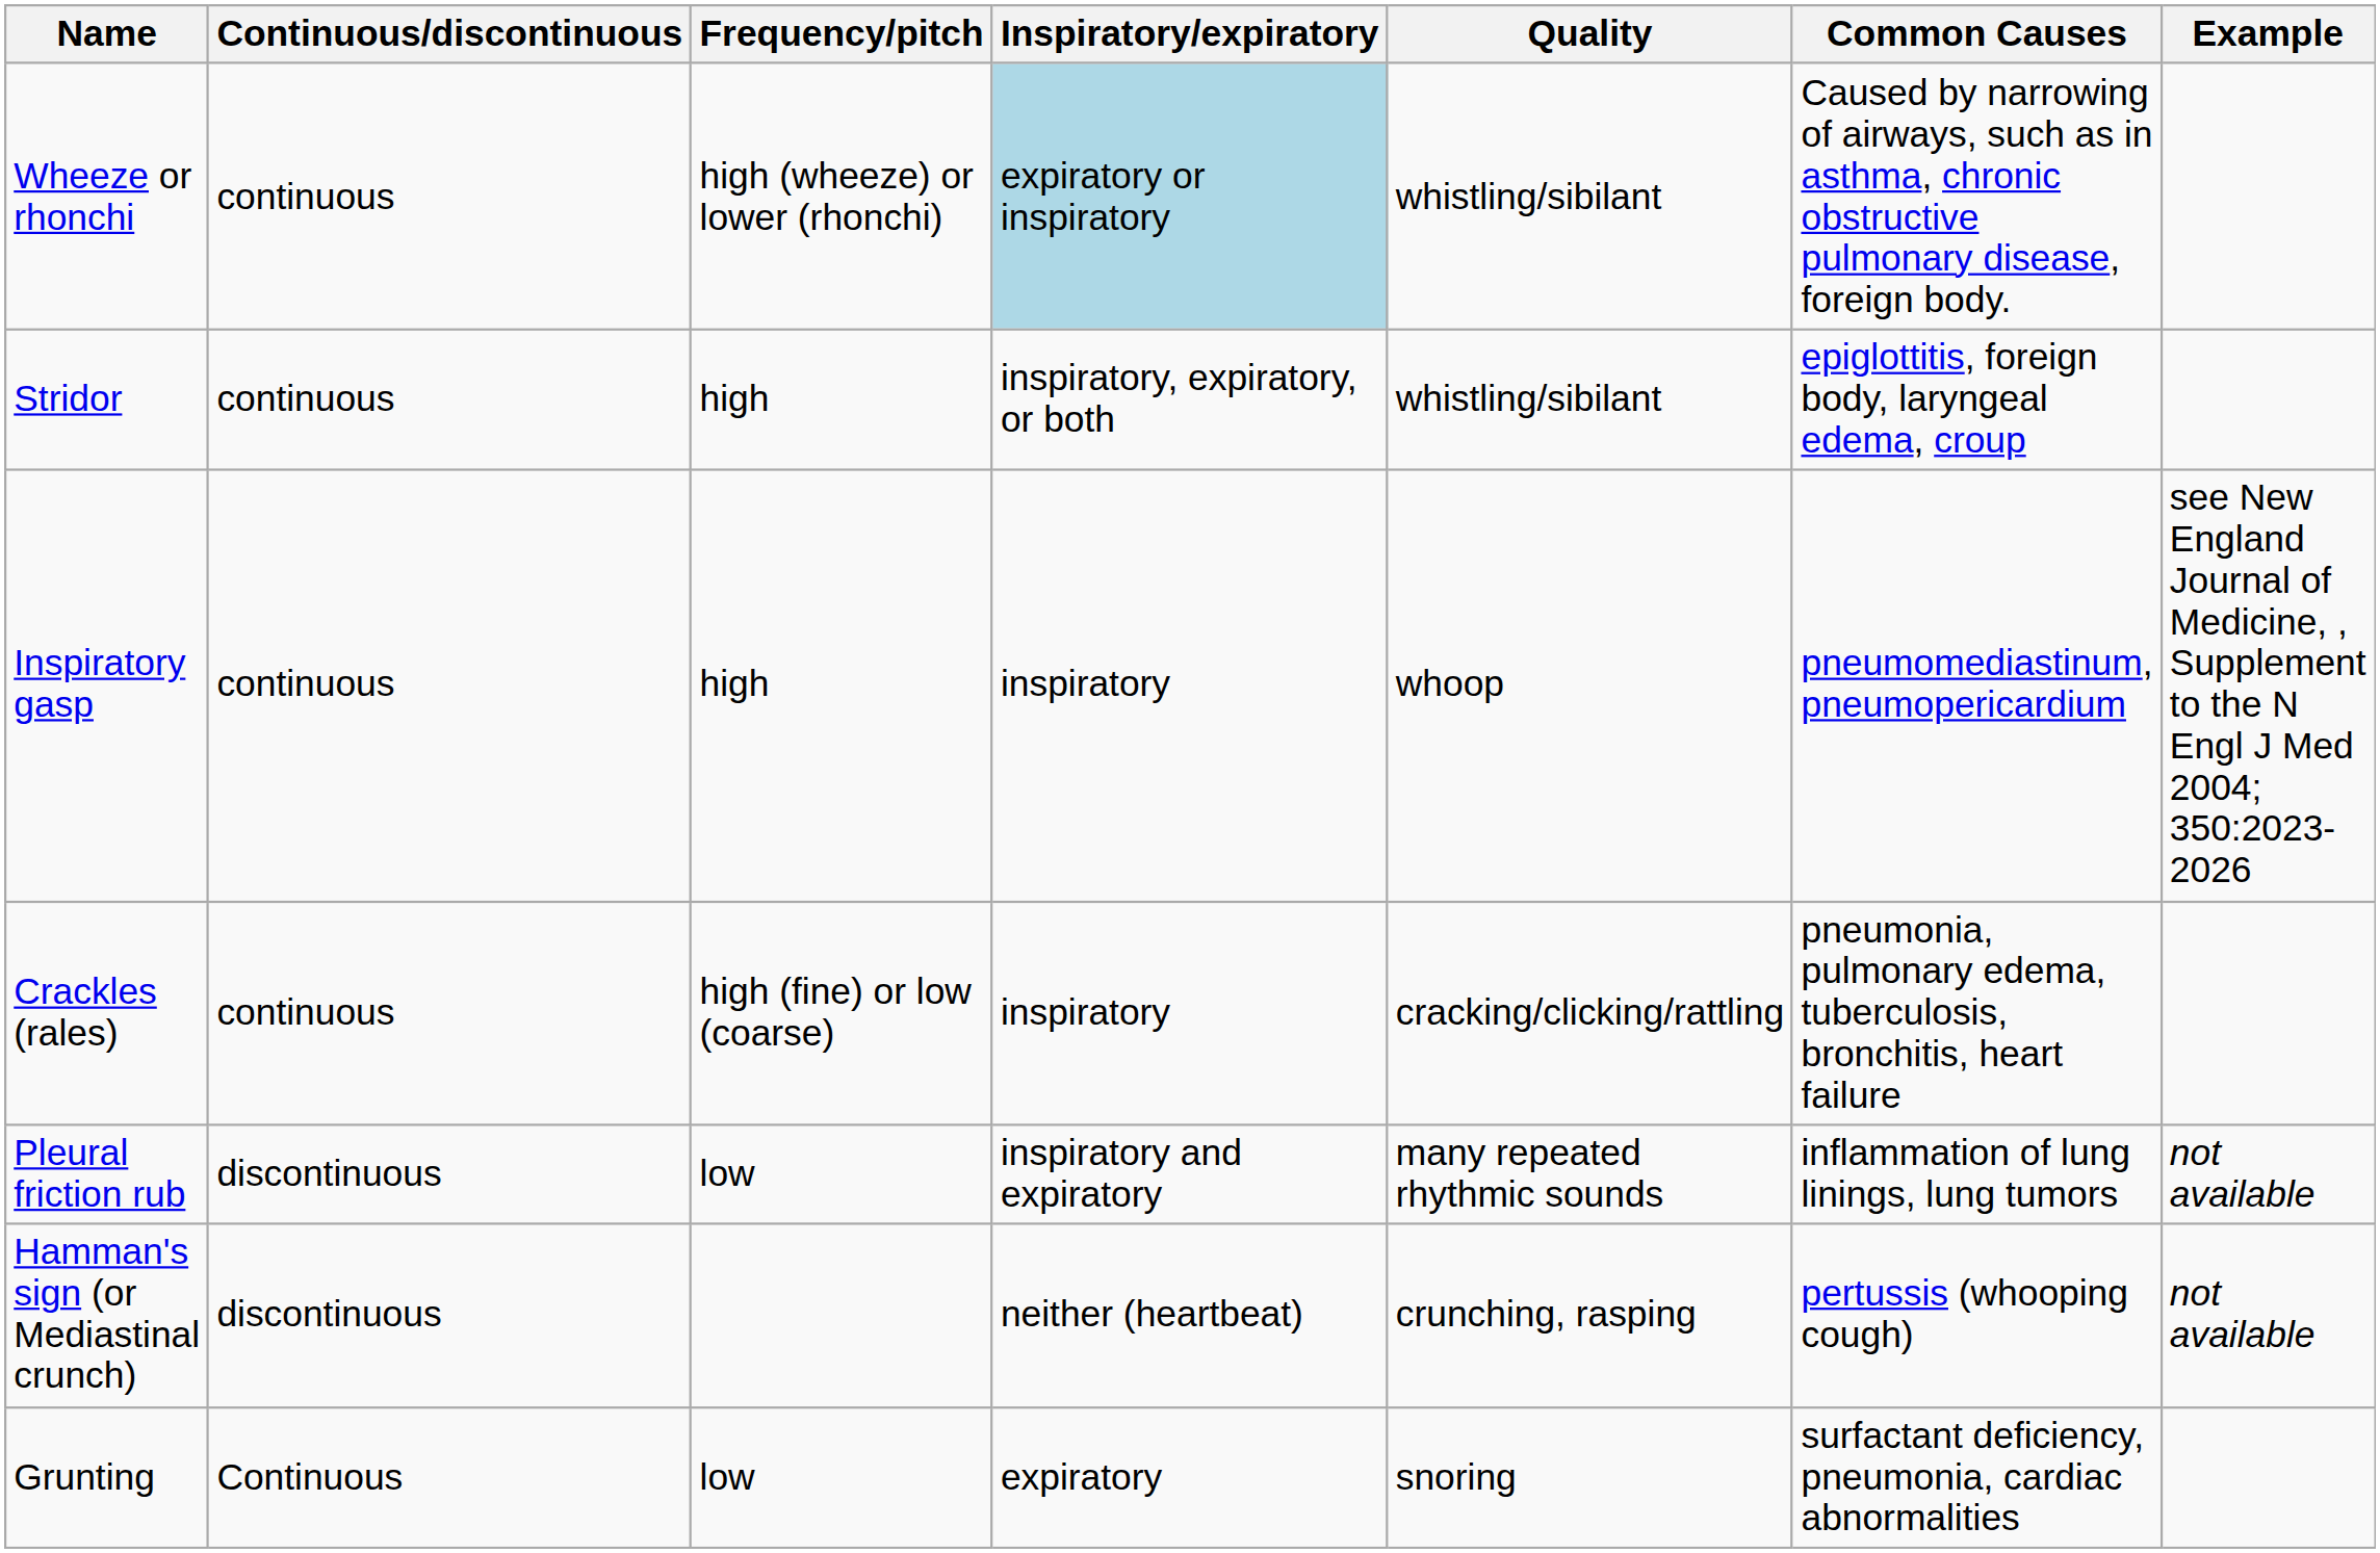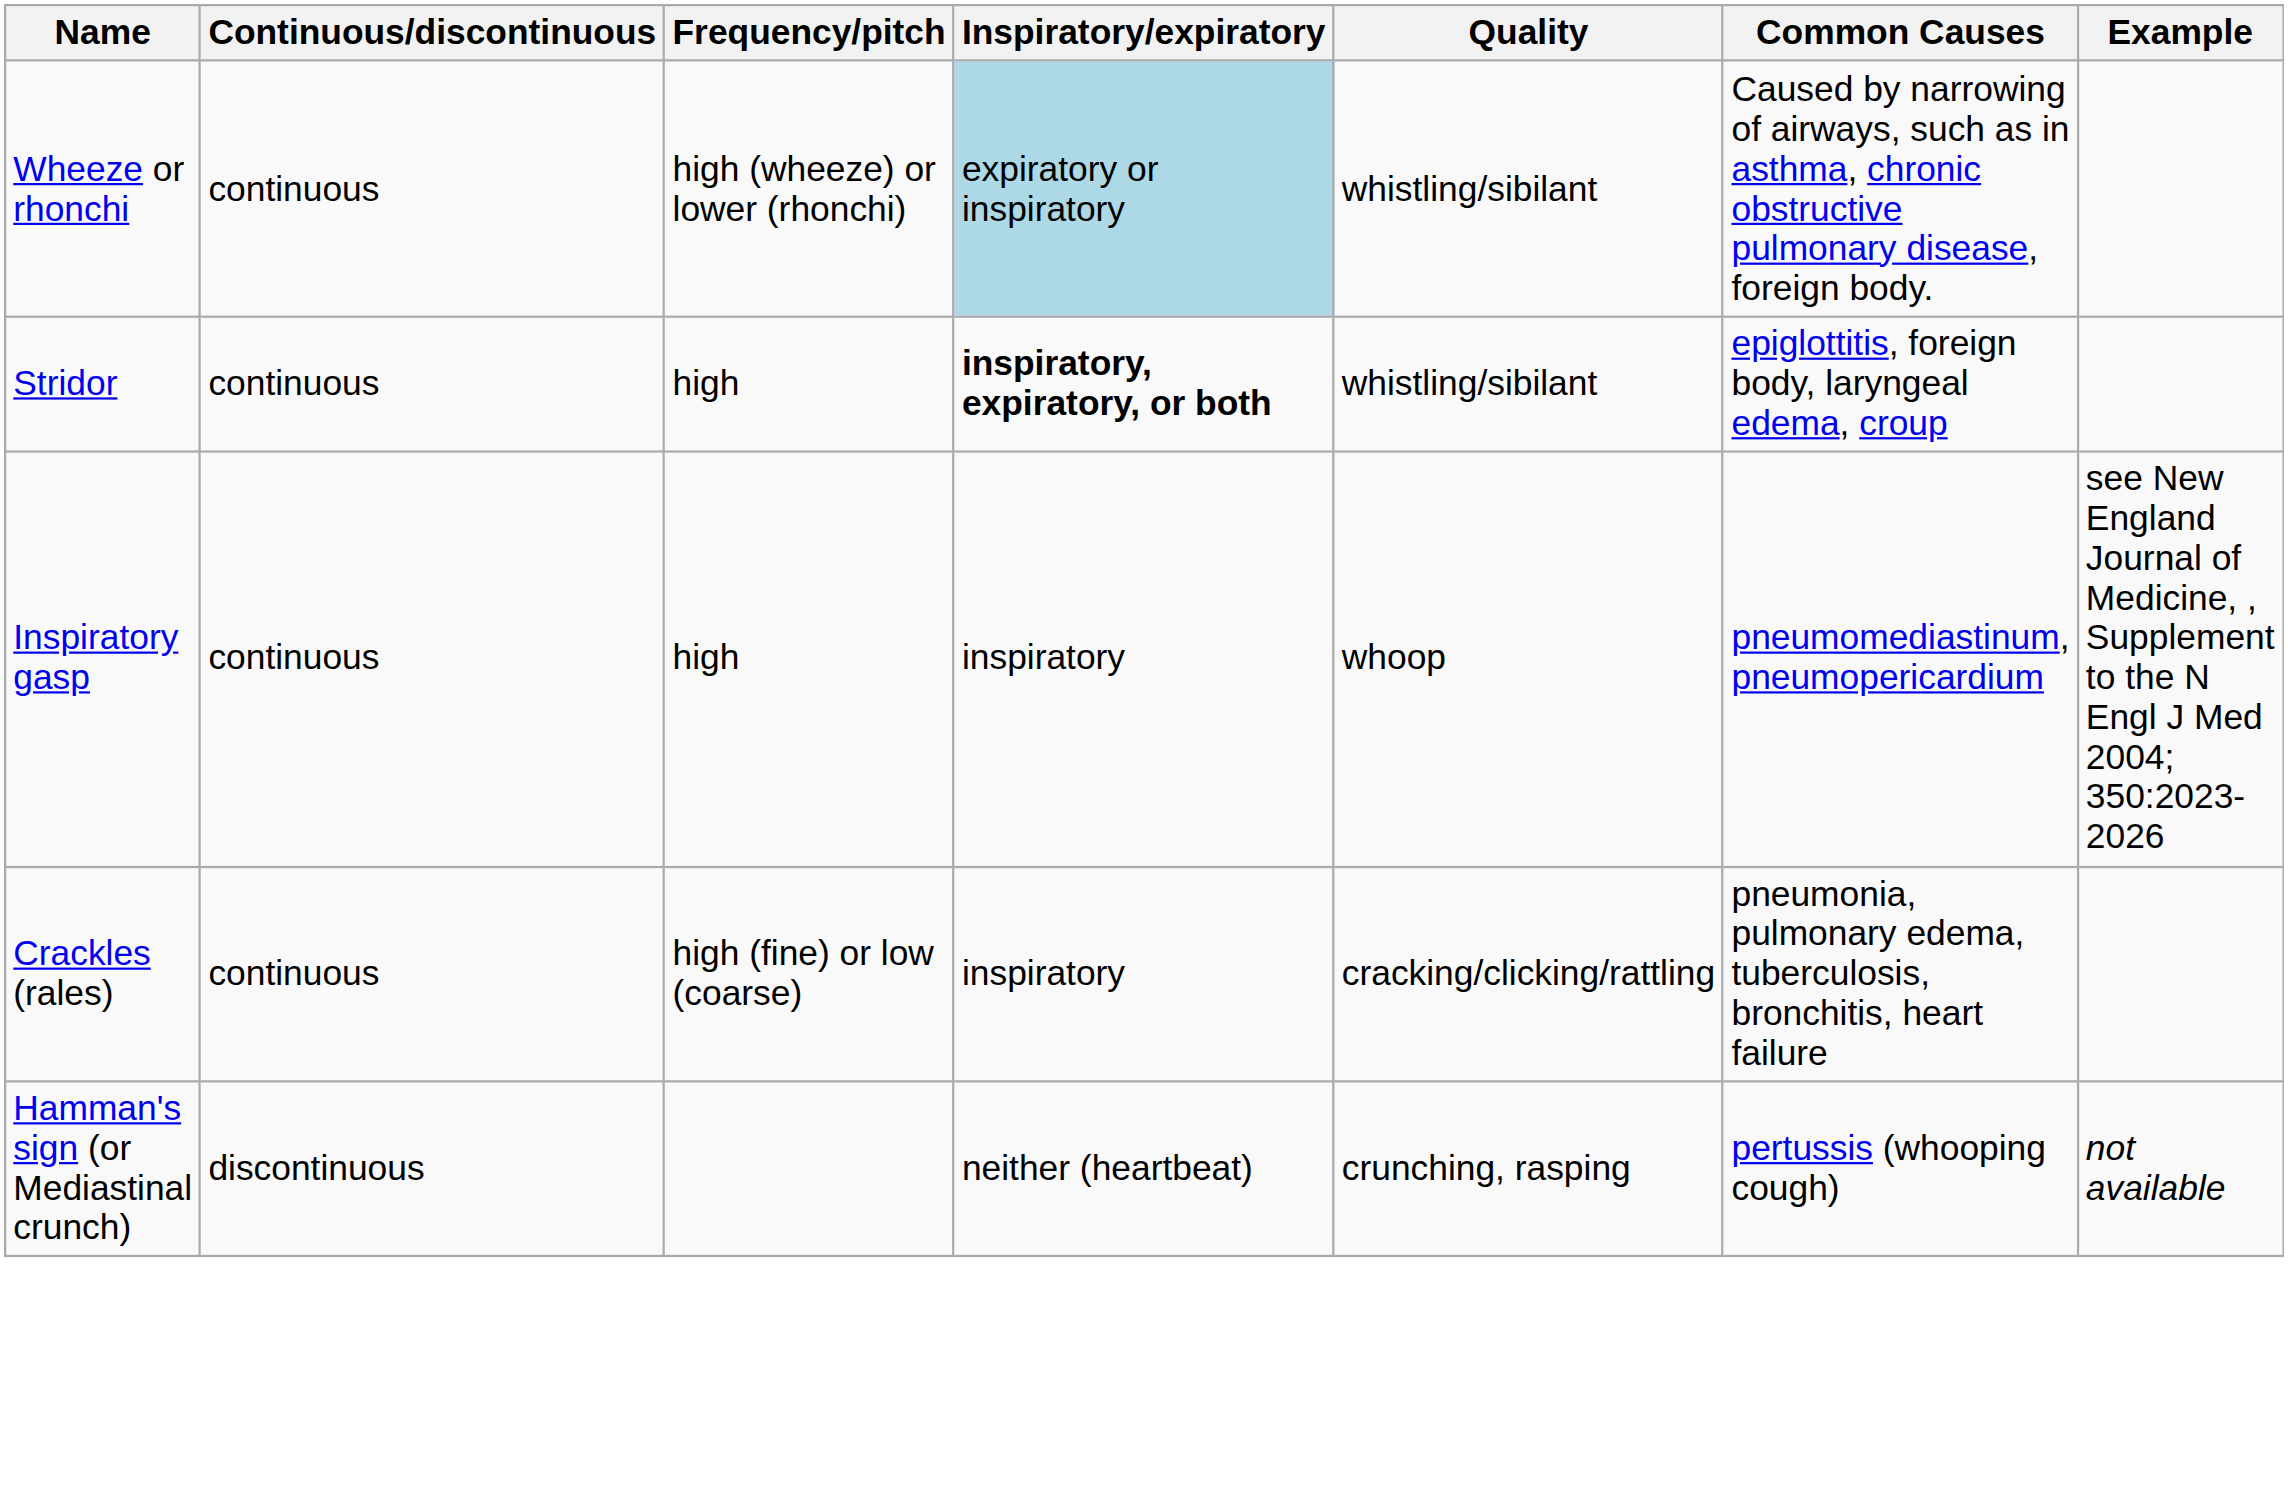Stridor | Inspiratory/expiratory: normal -> bold
- row: Pleural friction rub | discontinuous | low | inspiratory and expiratory | many repeated rhythmic sounds | inflammation of lung linings, lung tumors | not available
- row: Grunting | Continuous | low | expiratory | snoring | surfactant deficiency, pneumonia, cardiac abnormalities
